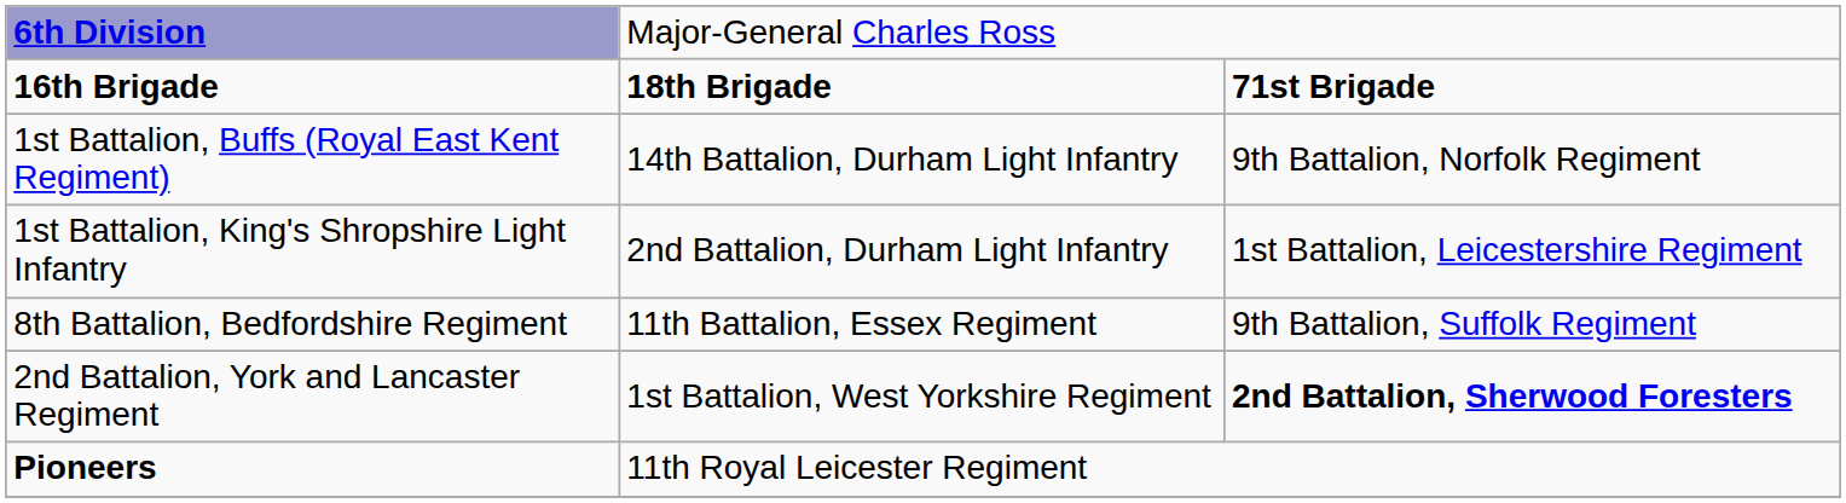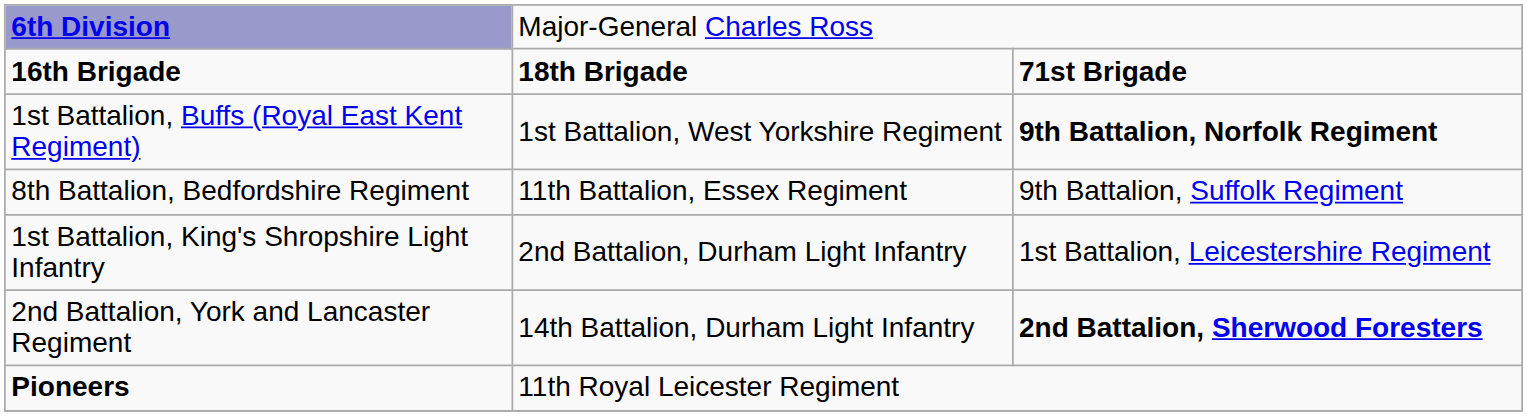1st Battalion, Buffs (Royal East Kent Regiment) | column 2: 14th Battalion, Durham Light Infantry -> 1st Battalion, West Yorkshire Regiment
1st Battalion, Buffs (Royal East Kent Regiment) | column 3: normal -> bold
rows swapped: 8th Battalion, Bedfordshire Regiment <-> 1st Battalion, King's Shropshire Light Infantry
2nd Battalion, York and Lancaster Regiment | column 2: 1st Battalion, West Yorkshire Regiment -> 14th Battalion, Durham Light Infantry
